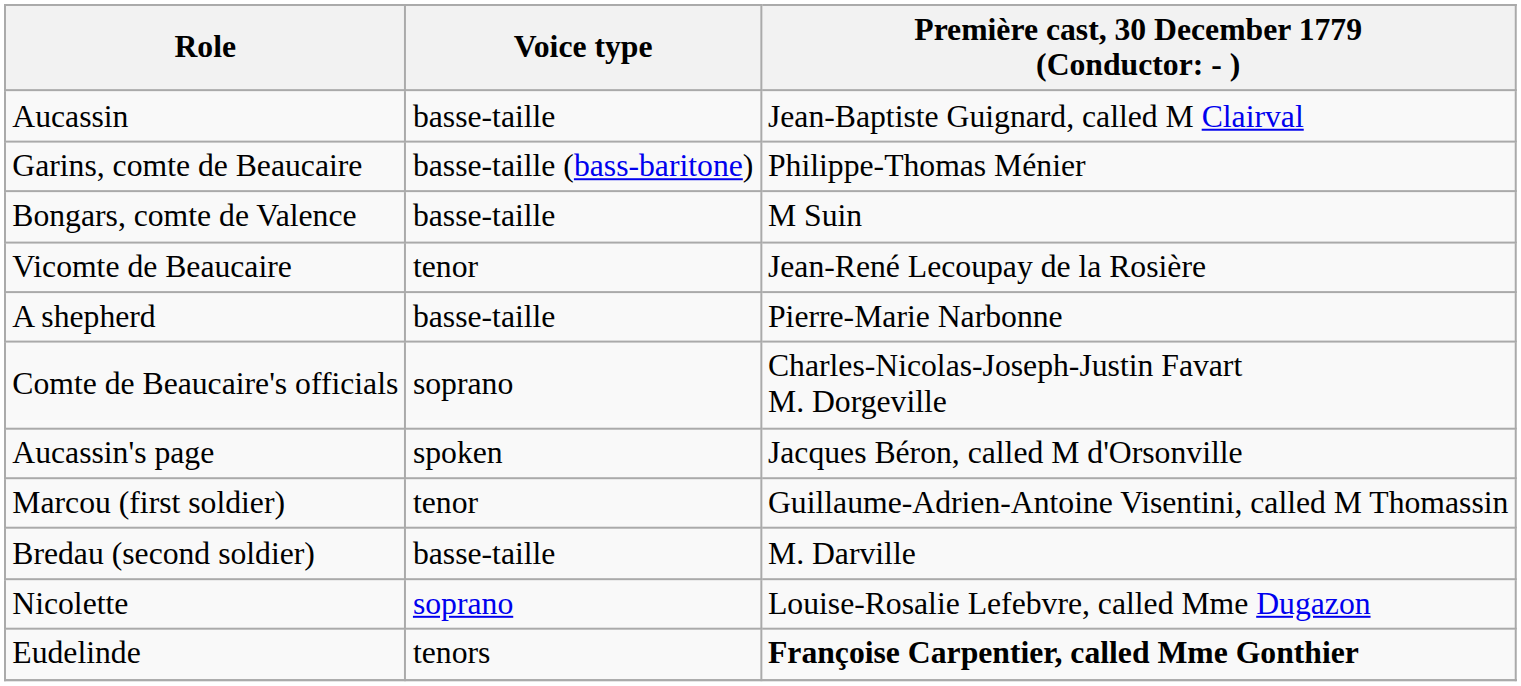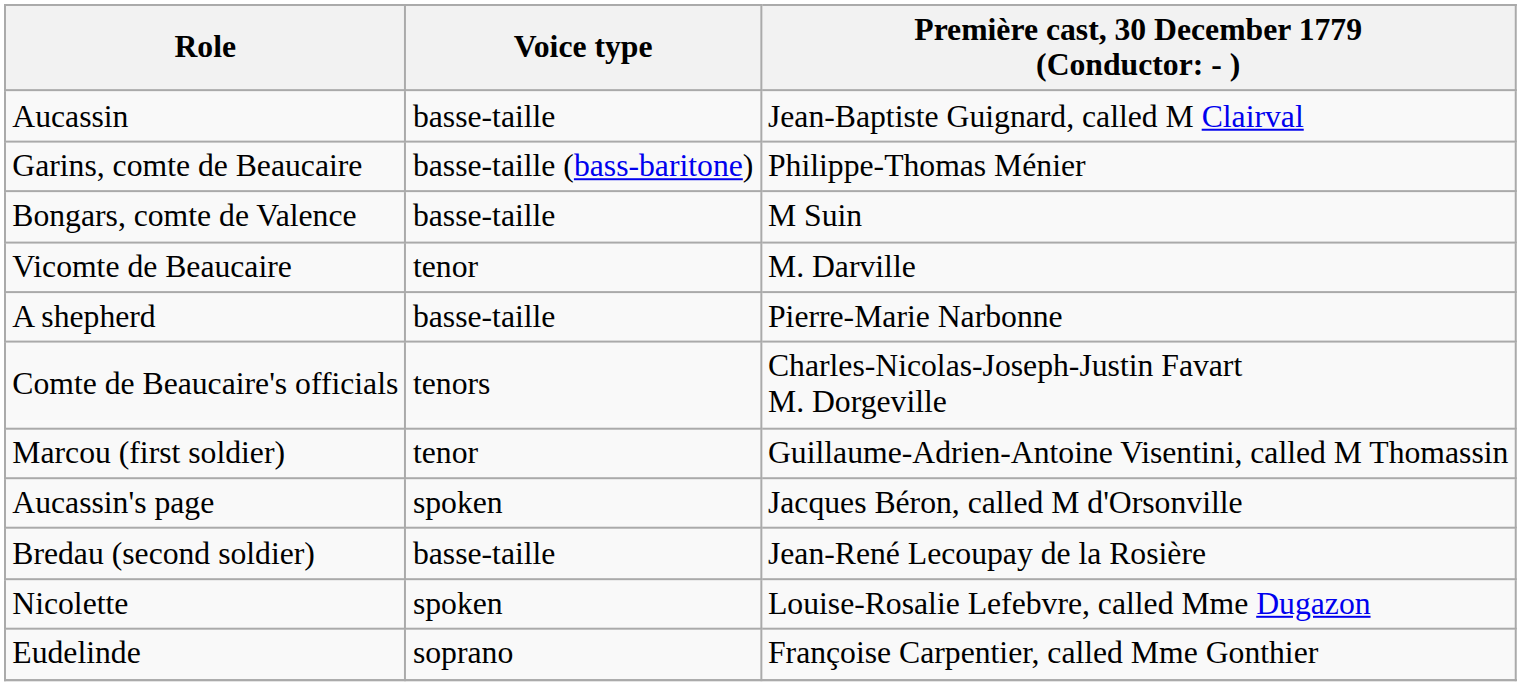Vicomte de Beaucaire | column 3: Jean-René Lecoupay de la Rosière -> M. Darville
Comte de Beaucaire's officials | Voice type: soprano -> tenors
rows swapped: Aucassin's page <-> Marcou (first soldier)
Bredau (second soldier) | column 3: M. Darville -> Jean-René Lecoupay de la Rosière
Nicolette | Voice type: soprano -> spoken
Eudelinde | Voice type: tenors -> soprano
Eudelinde | column 3: bold -> normal
